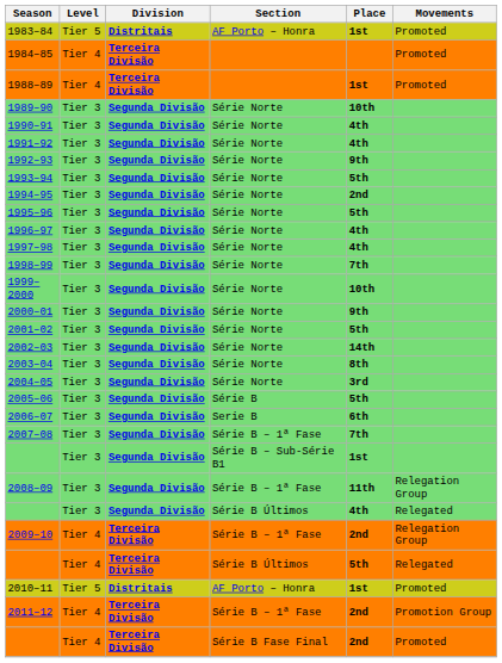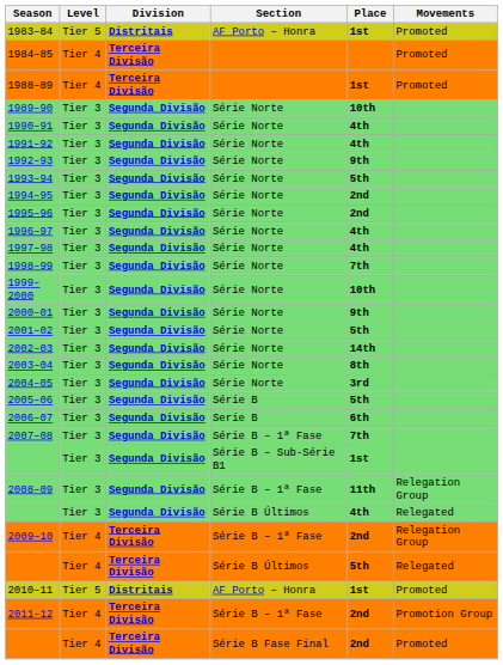1995–96 | Place: 5th -> 2nd
